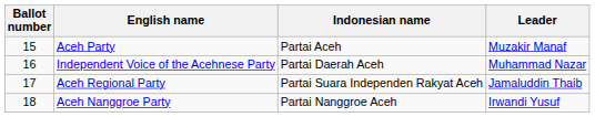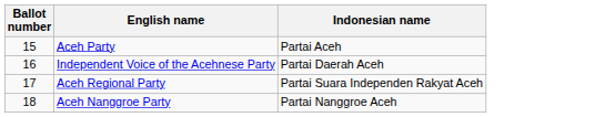- column: Leader | Muzakir Manaf | Muhammad Nazar | Jamaluddin Thaib | Irwandi Yusuf
